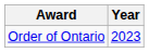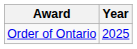Order of Ontario | Year: 2023 -> 2025
